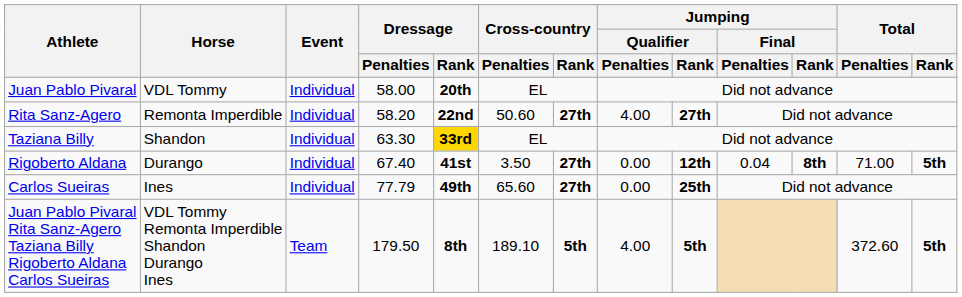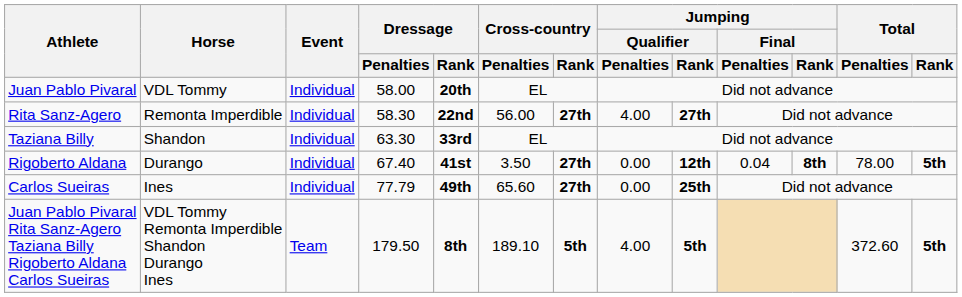Rita Sanz-Agero | Dressage / Penalties: 58.20 -> 58.30
Rita Sanz-Agero | Cross-country / Penalties: 50.60 -> 56.00
Taziana Billy | Dressage / Rank: gold background -> no background
Rigoberto Aldana | Total / Penalties: 71.00 -> 78.00
